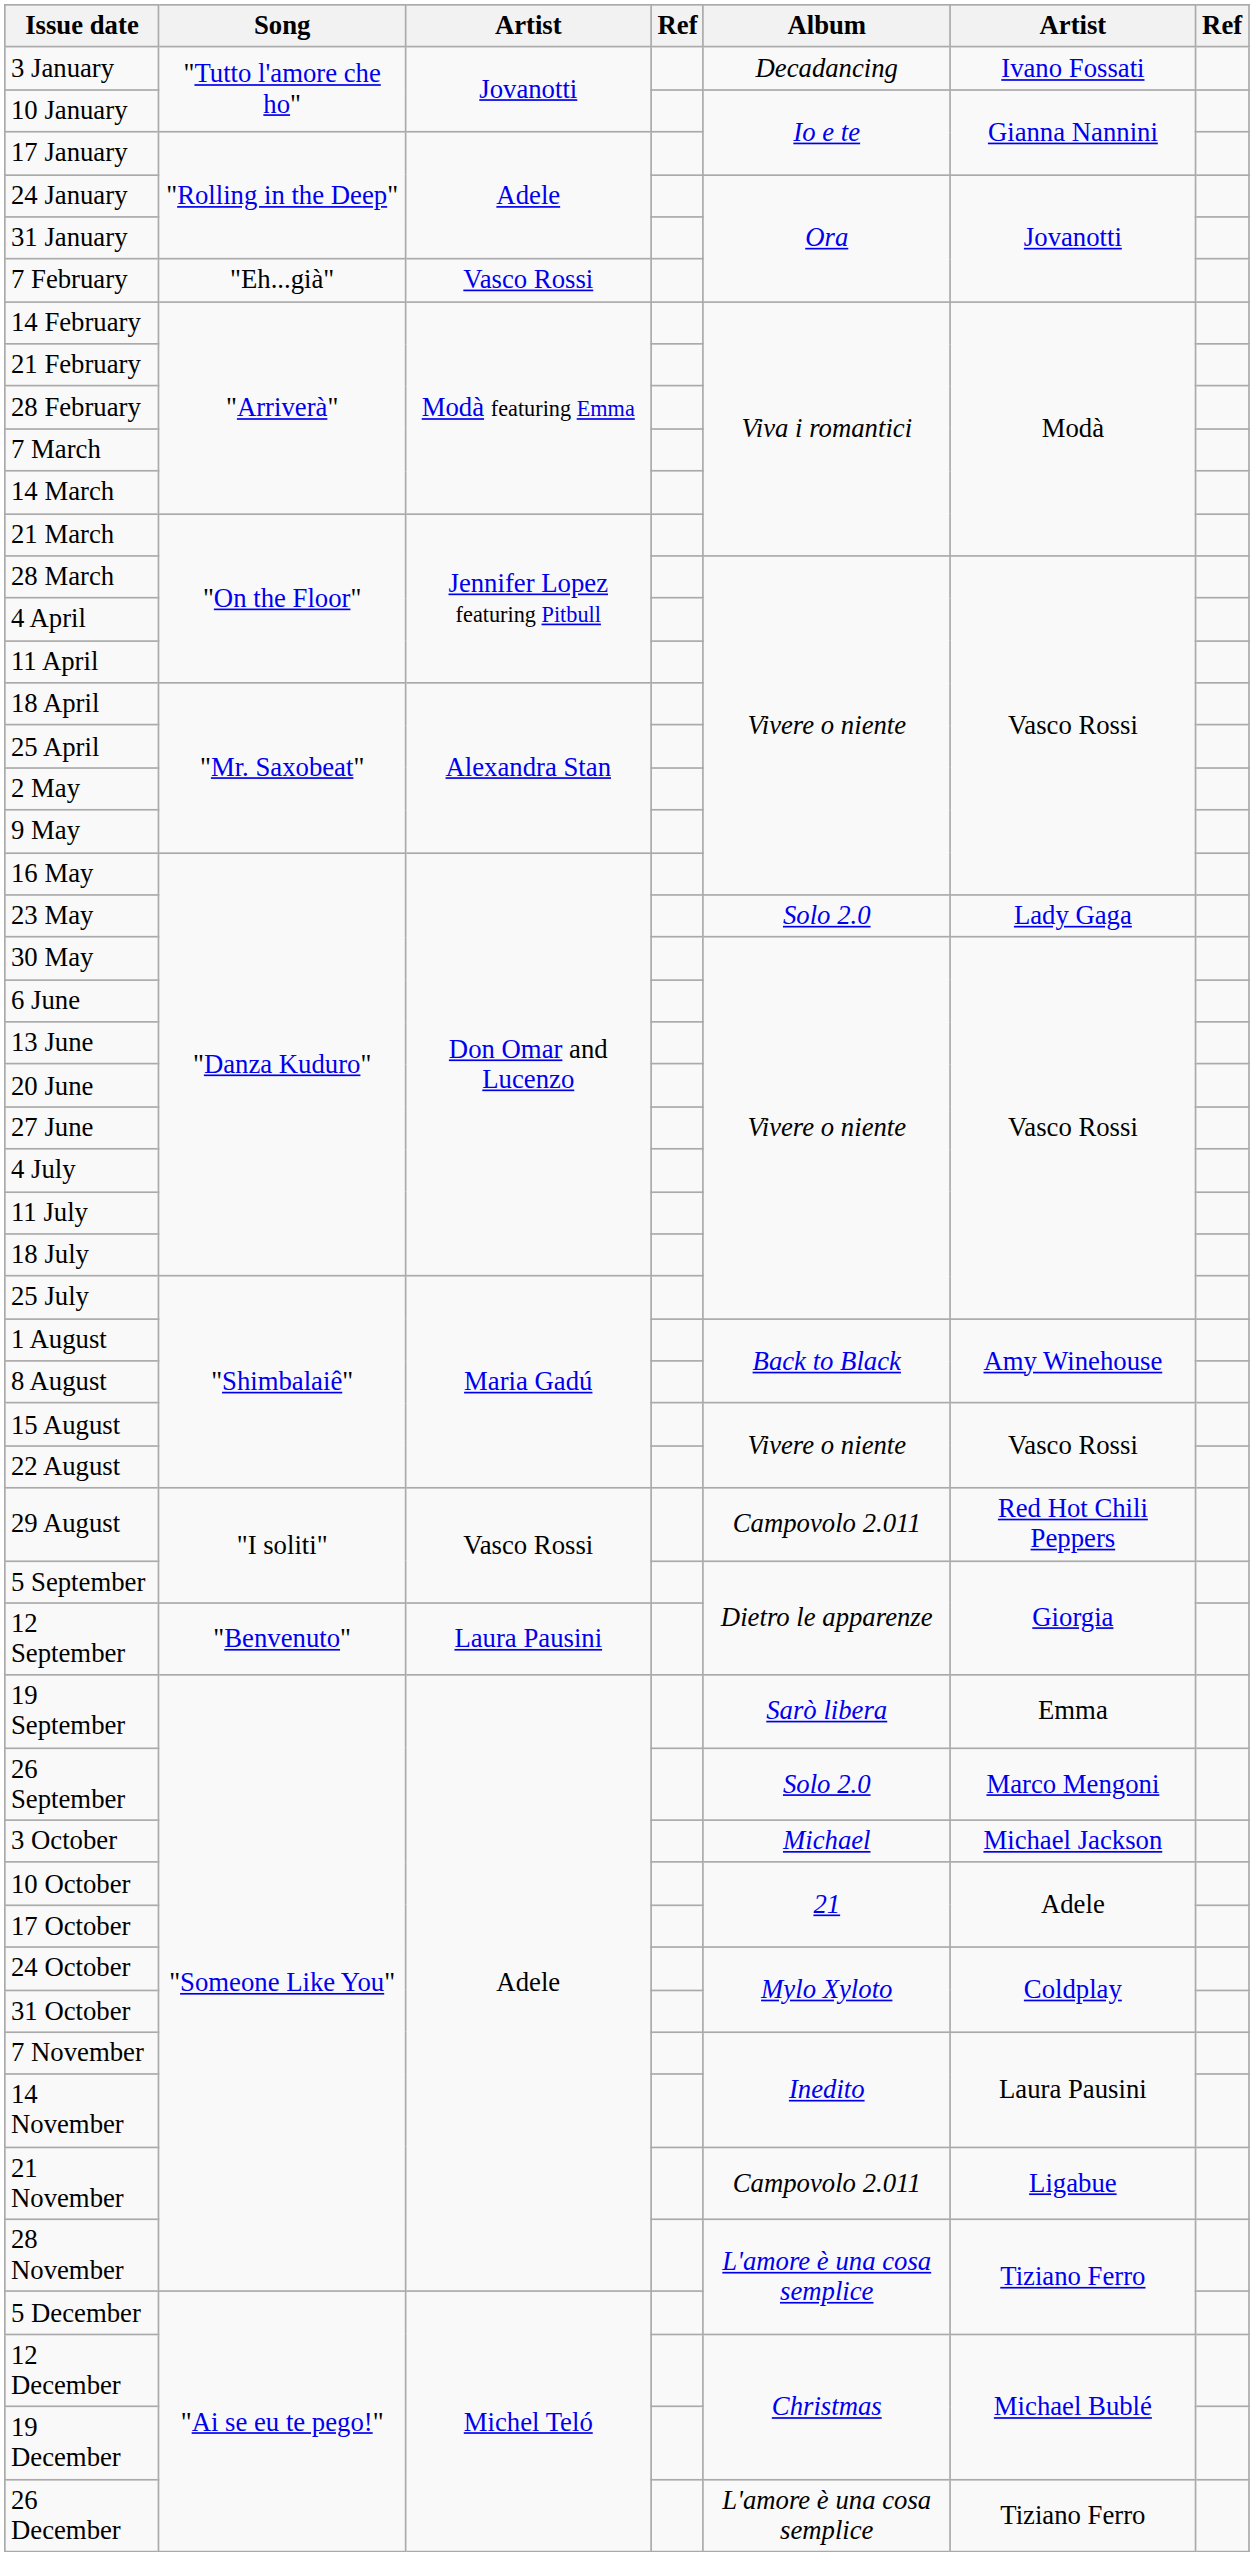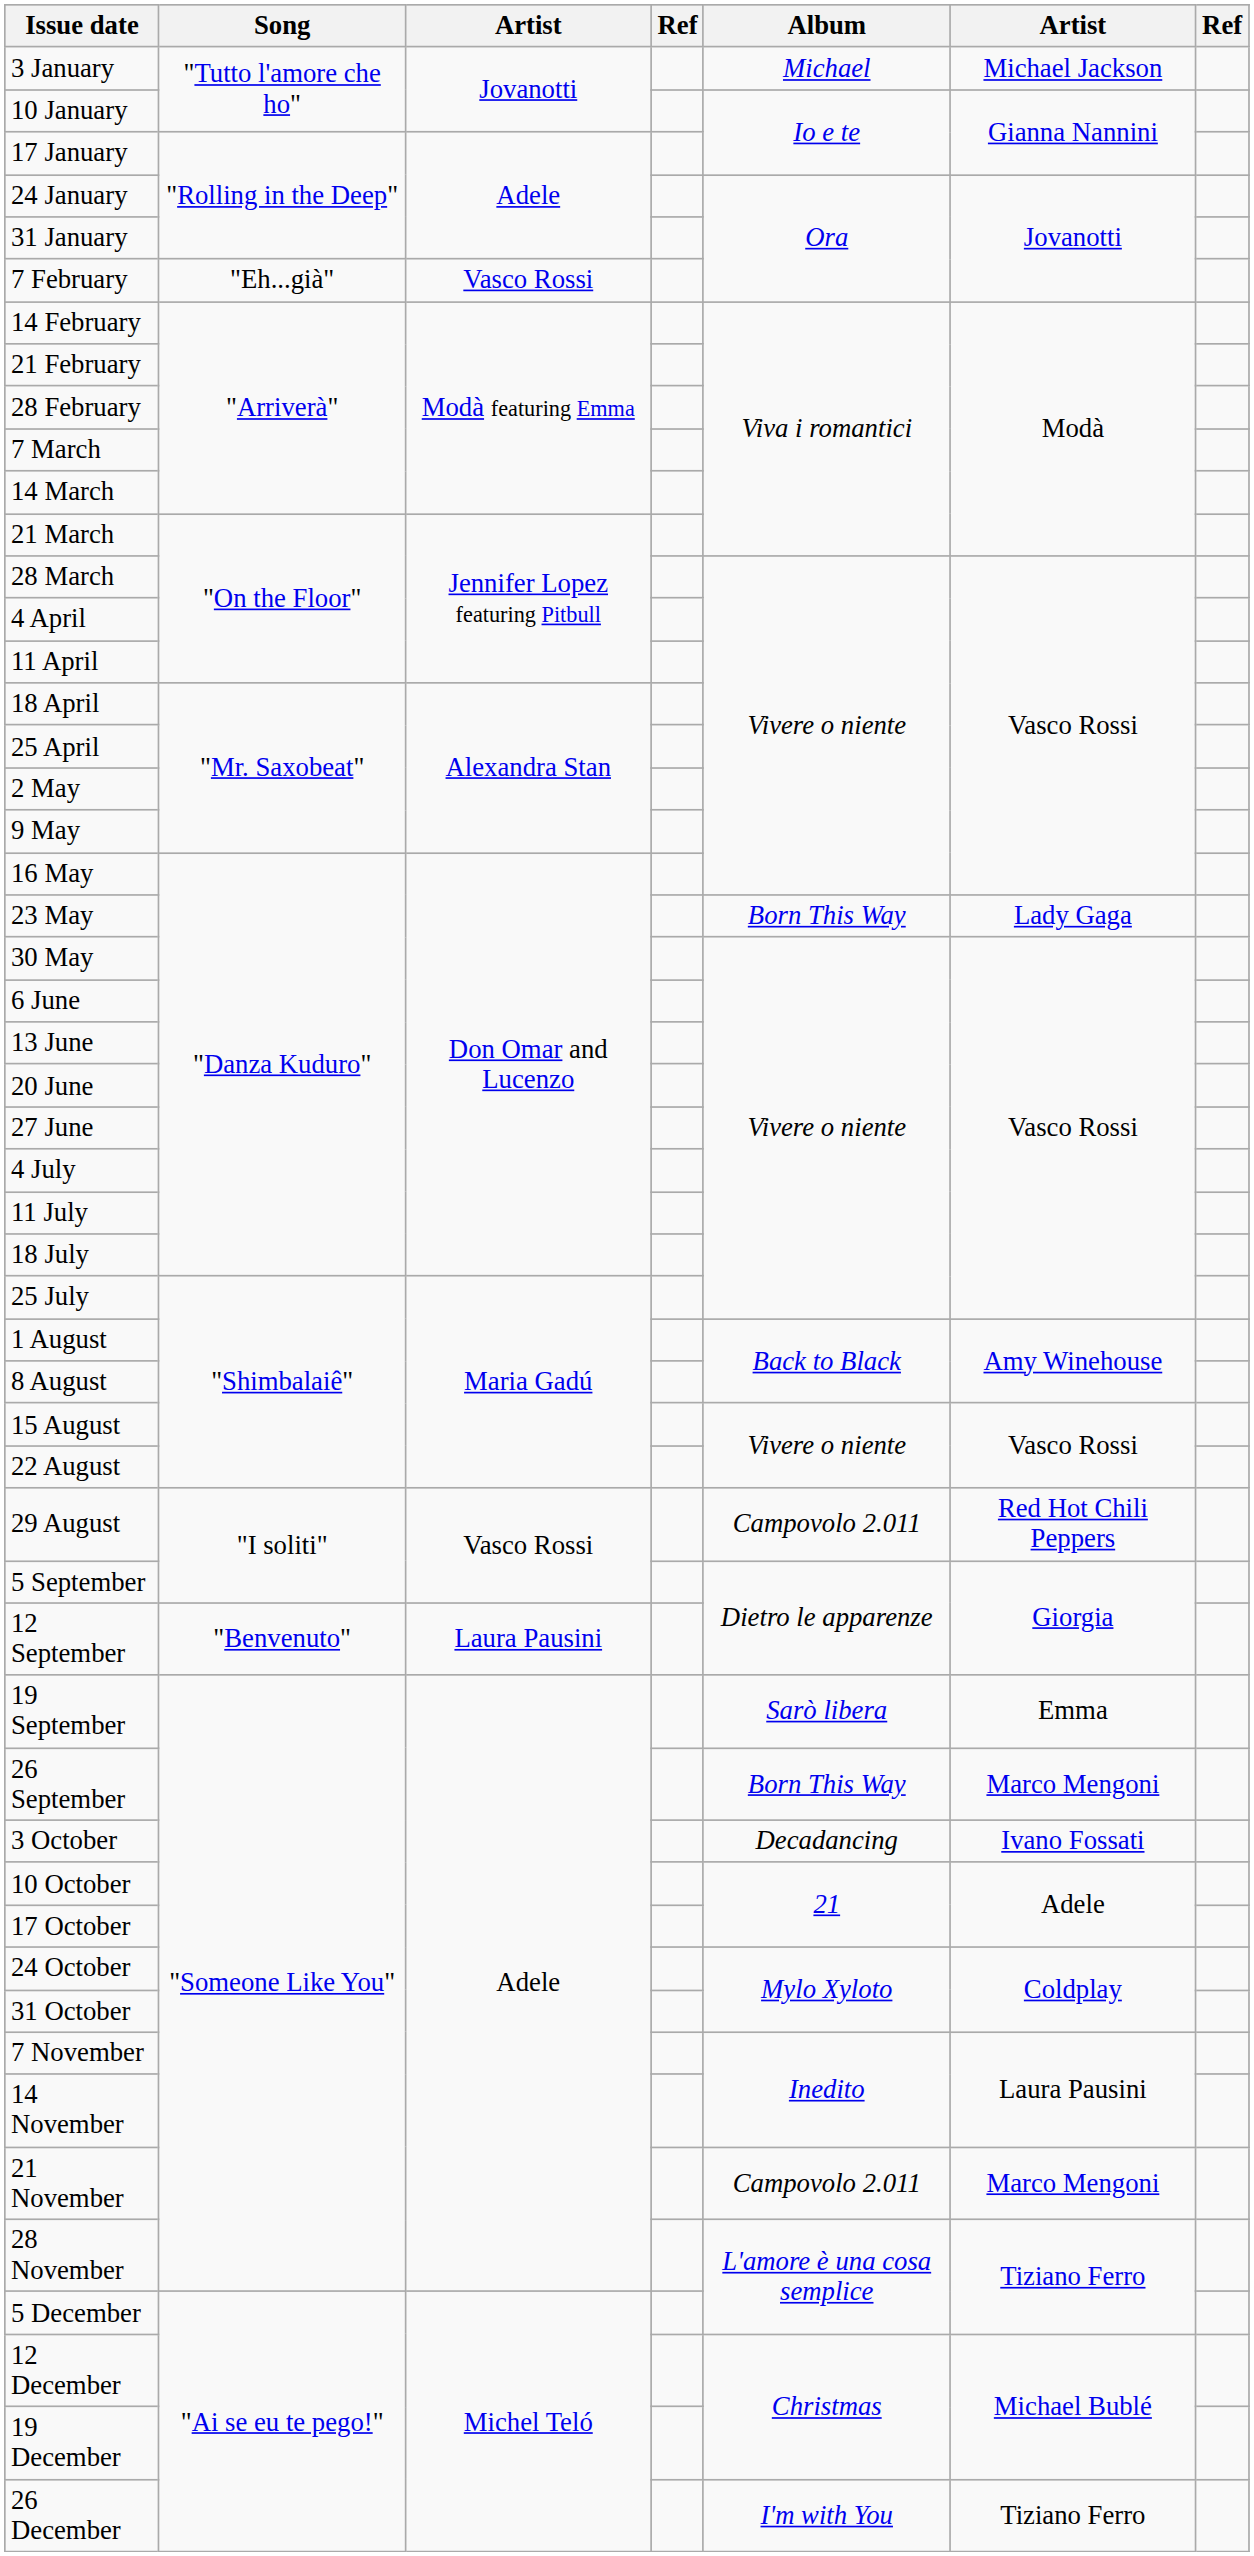3 January | Album: Decadancing -> Michael
3 January | column 6: Ivano Fossati -> Michael Jackson
23 May | Album: Solo 2.0 -> Born This Way
26 September | Album: Solo 2.0 -> Born This Way
3 October | Album: Michael -> Decadancing
3 October | column 6: Michael Jackson -> Ivano Fossati
21 November | column 6: Ligabue -> Marco Mengoni
26 December | Album: L'amore è una cosa semplice -> I'm with You
